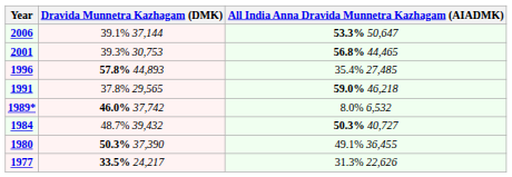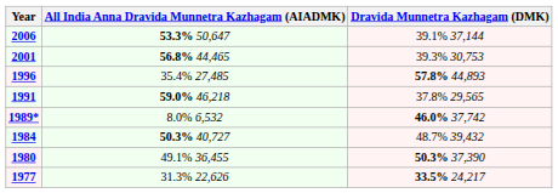columns swapped: All India Anna Dravida Munnetra Kazhagam (AIADMK) <-> Dravida Munnetra Kazhagam (DMK)
